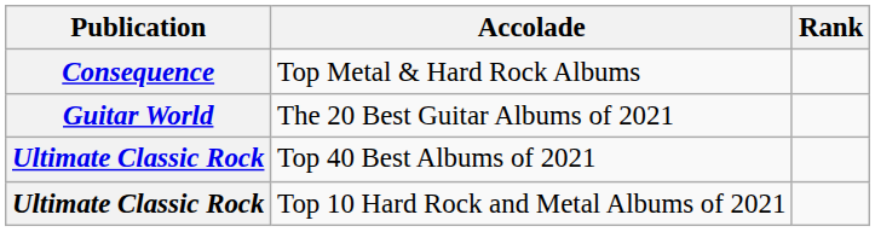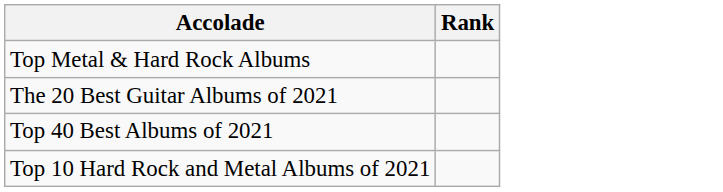- column: Publication | Consequence | Guitar World | Ultimate Classic Rock | Ultimate Classic Rock
